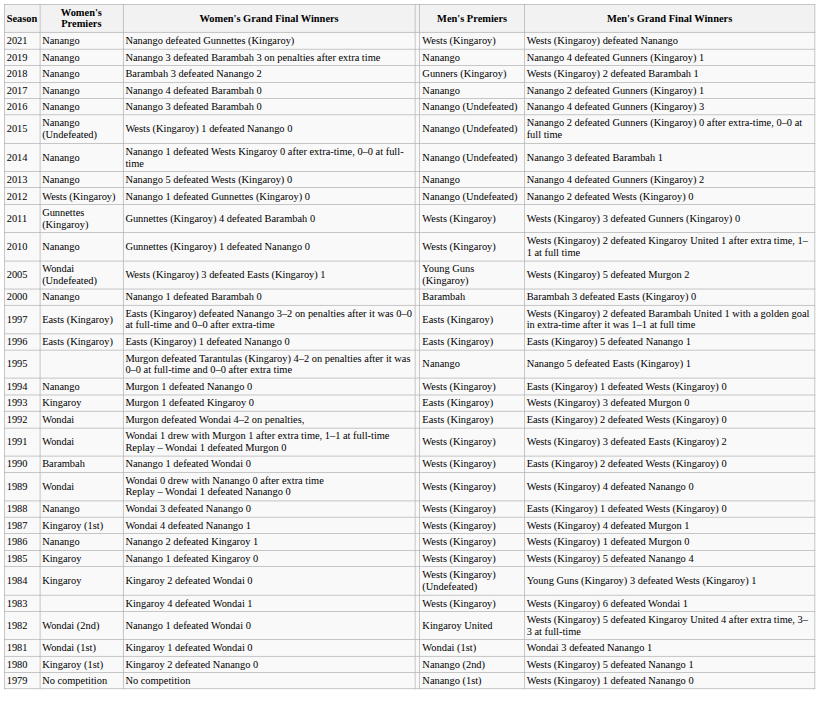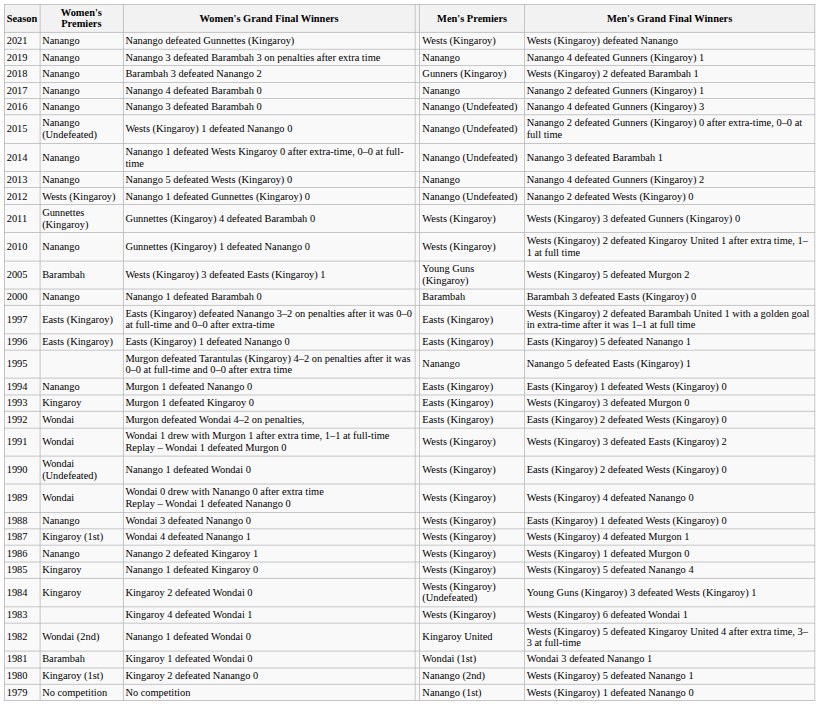Wests (Kingaroy) 3 defeated Easts (Kingaroy) 1 | Women's Premiers: Wondai (Undefeated) -> Barambah
Murgon 1 defeated Nanango 0 | Men's Premiers: Wests (Kingaroy) -> Easts (Kingaroy)
1990 / Nanango 1 defeated Wondai 0 | Women's Premiers: Barambah -> Wondai (Undefeated)
Kingaroy 1 defeated Wondai 0 | Women's Premiers: Wondai (1st) -> Barambah
